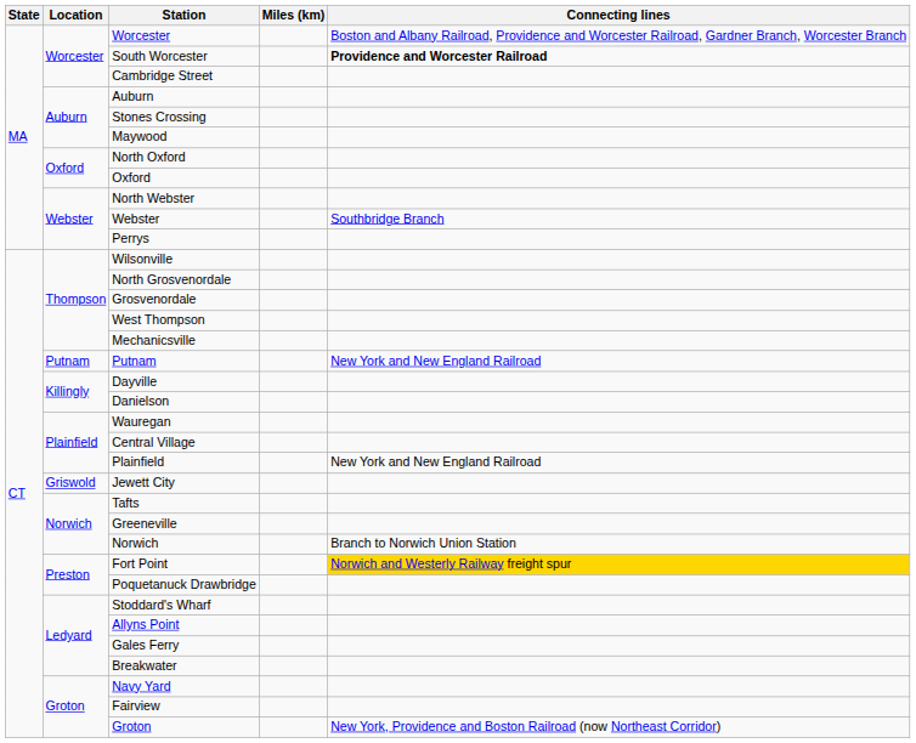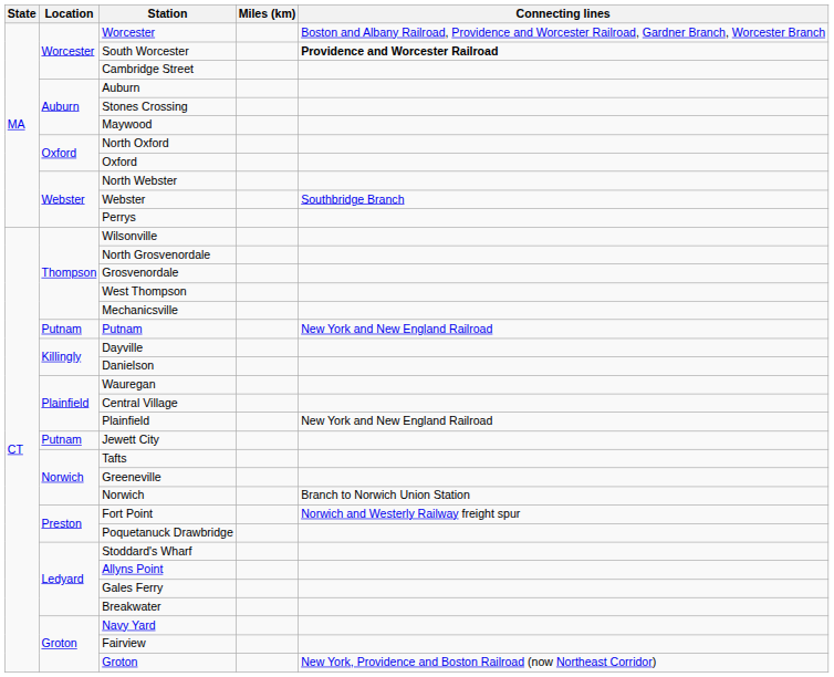Jewett City | Location: Griswold -> Putnam
Fort Point | Connecting lines: gold background -> no background
